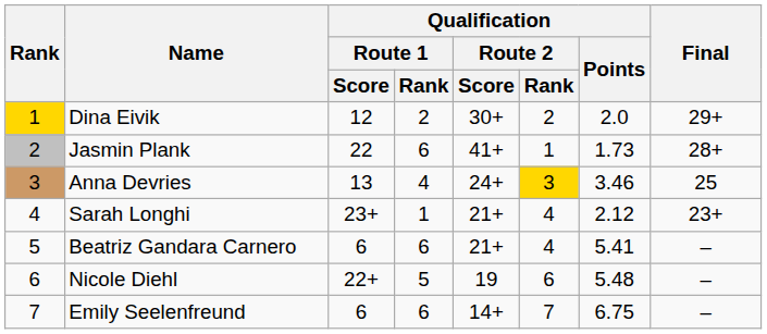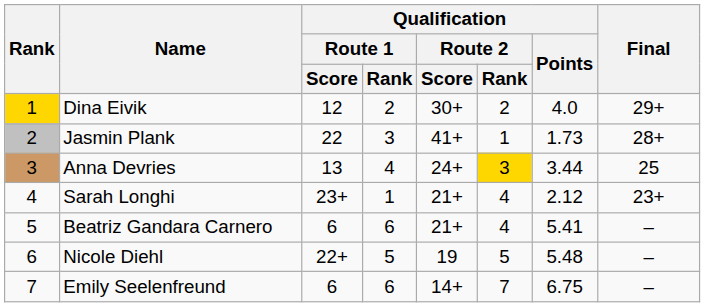Dina Eivik | Qualification / Points: 2.0 -> 4.0
Jasmin Plank | Qualification / Route 1 / Rank: 6 -> 3
Anna Devries | Qualification / Points: 3.46 -> 3.44
Nicole Diehl | Qualification / Route 2 / Rank: 6 -> 5
